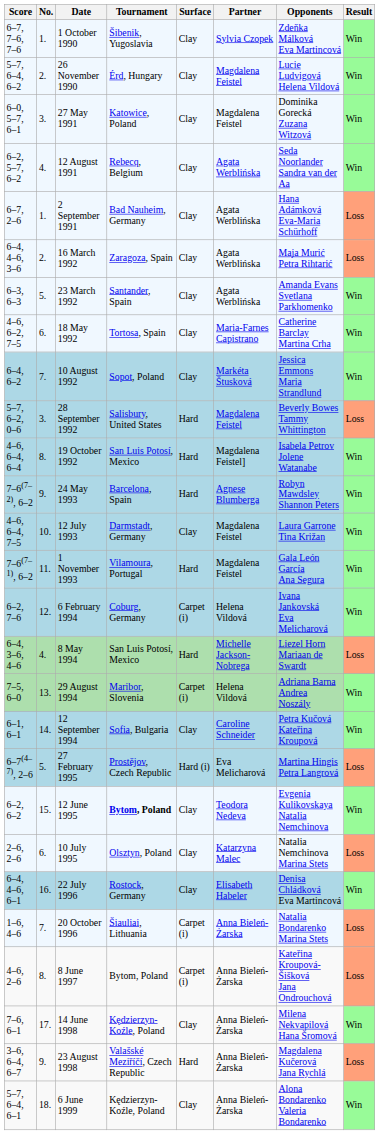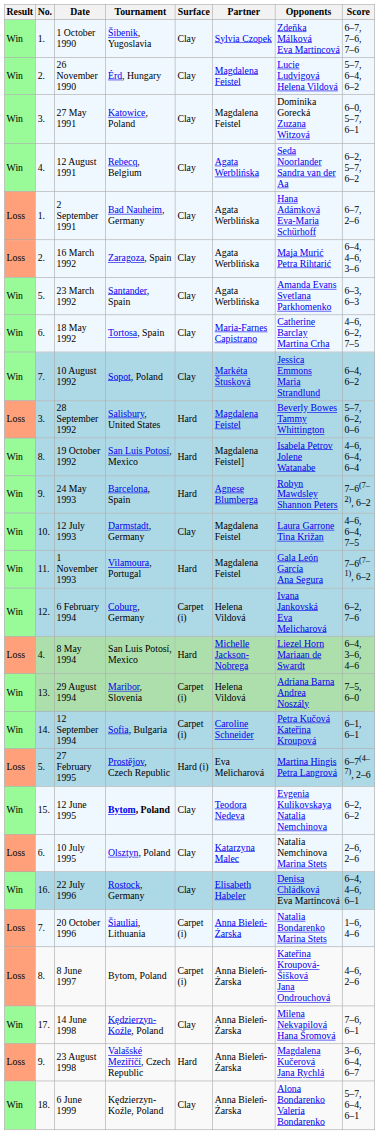columns swapped: Result <-> Score
12 September 1994 | Surface: Clay -> Carpet (i)
